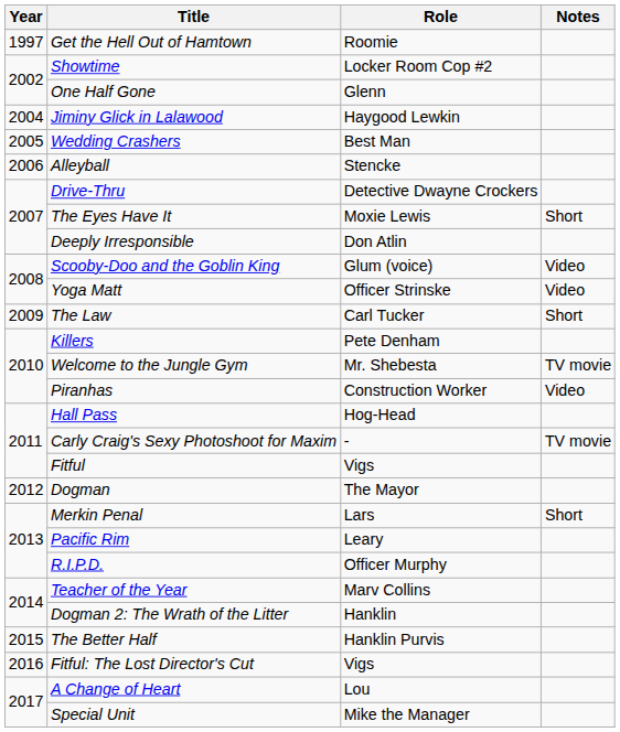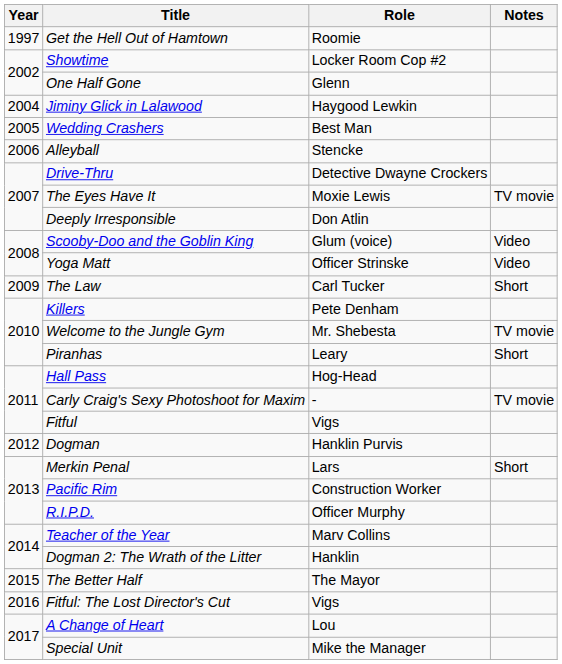The Eyes Have It | Notes: Short -> TV movie
Piranhas | Role: Construction Worker -> Leary
Piranhas | Notes: Video -> Short
Dogman | Role: The Mayor -> Hanklin Purvis
Pacific Rim | Role: Leary -> Construction Worker
The Better Half | Role: Hanklin Purvis -> The Mayor
